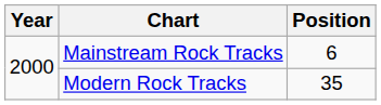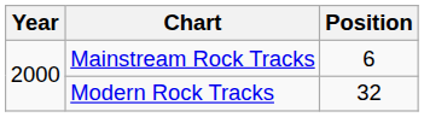Modern Rock Tracks | Position: 35 -> 32
